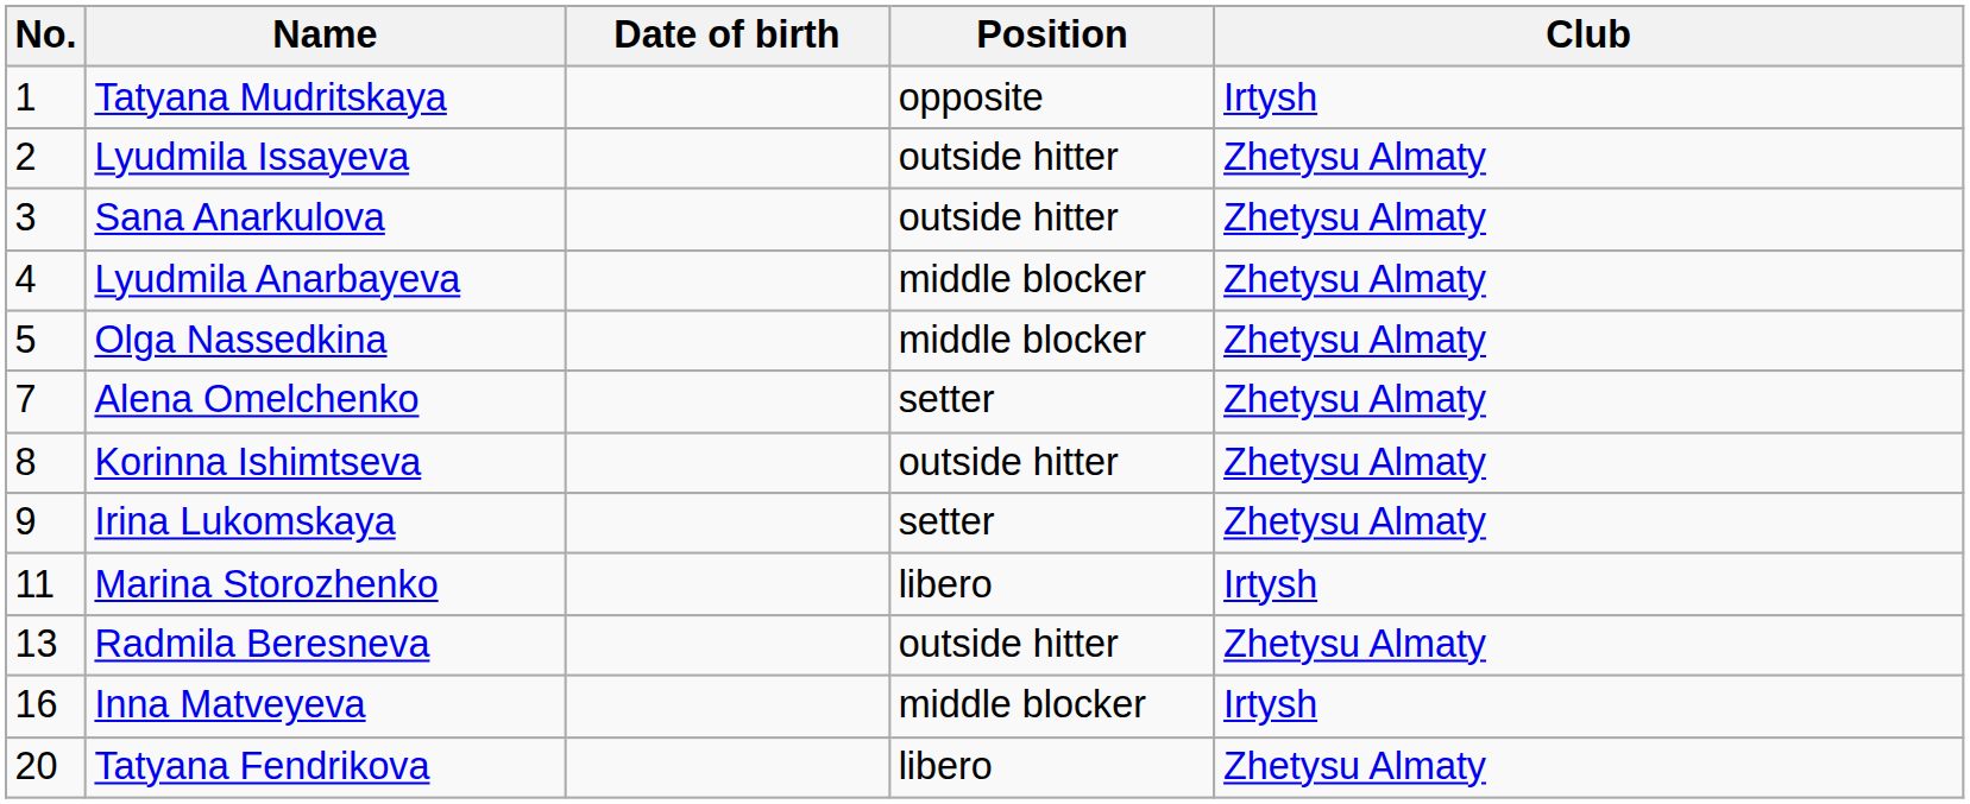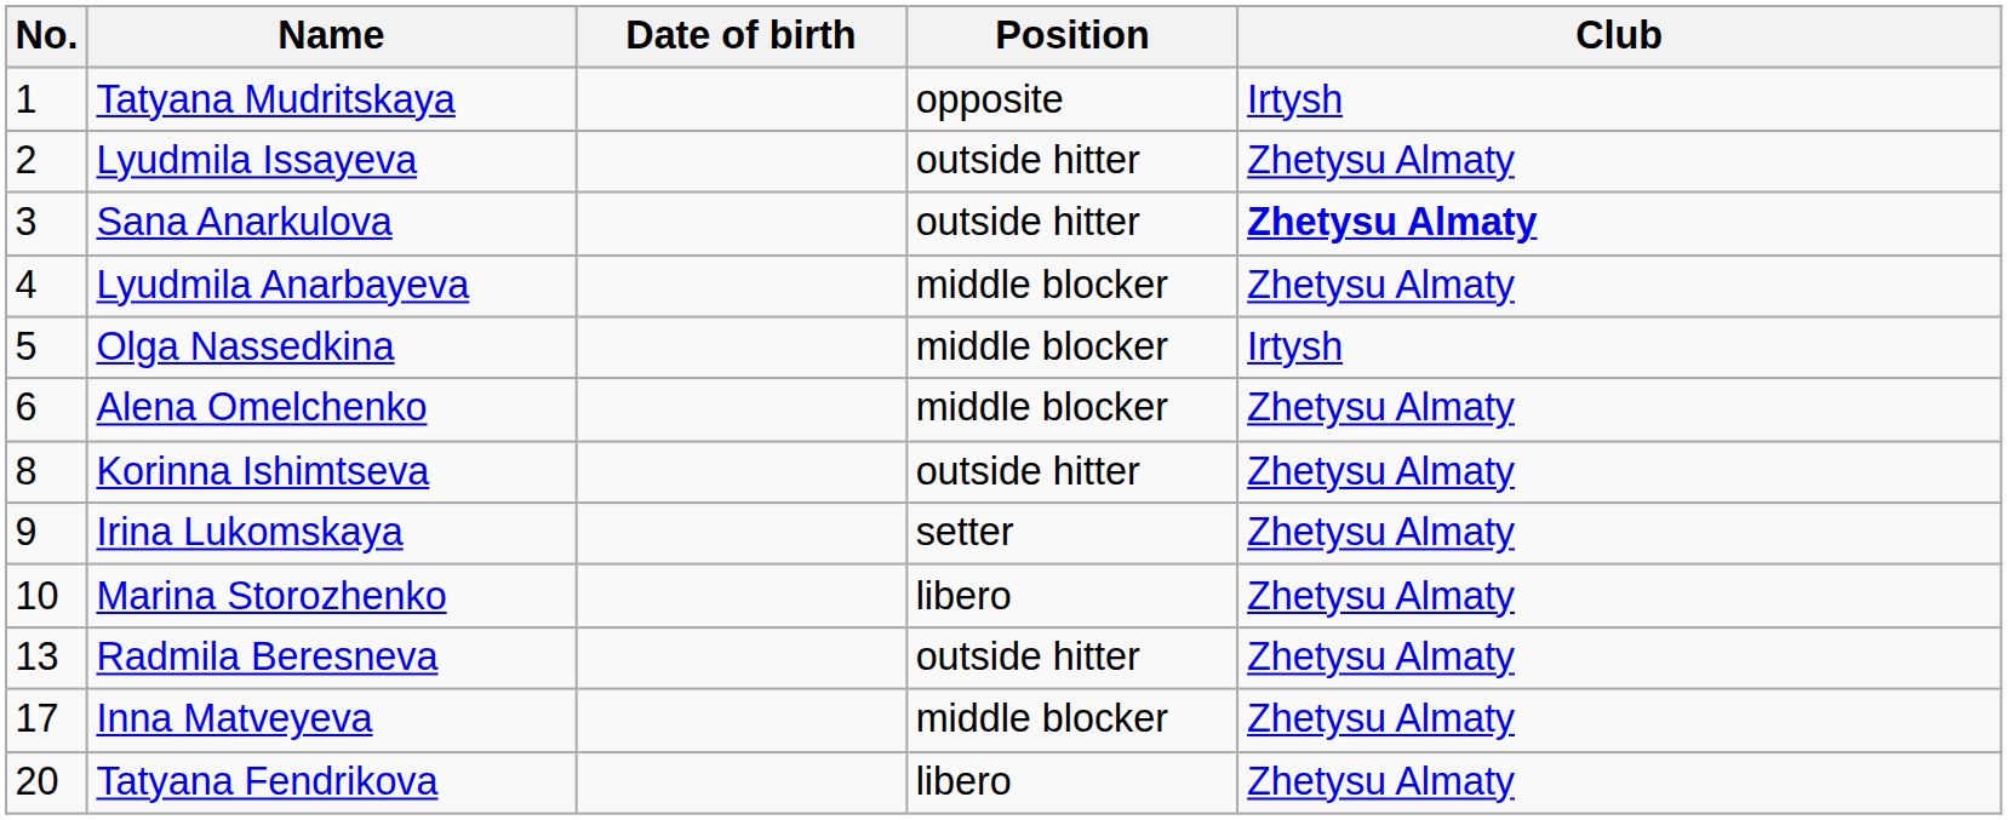Sana Anarkulova | Club: normal -> bold
Olga Nassedkina | Club: Zhetysu Almaty -> Irtysh
Alena Omelchenko | No.: 7 -> 6
Alena Omelchenko | Position: setter -> middle blocker
Marina Storozhenko | No.: 11 -> 10
Marina Storozhenko | Club: Irtysh -> Zhetysu Almaty
Inna Matveyeva | No.: 16 -> 17
Inna Matveyeva | Club: Irtysh -> Zhetysu Almaty
